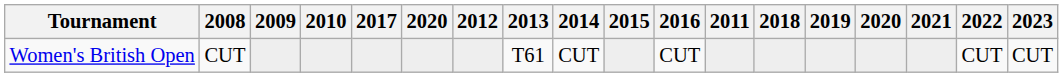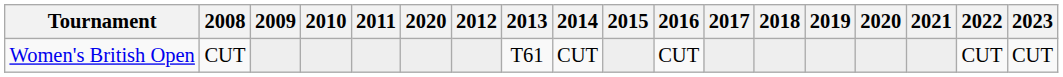columns swapped: 2011 <-> 2017
